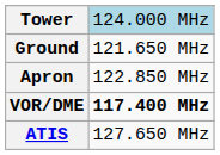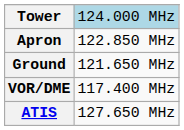rows swapped: Ground <-> Apron
VOR/DME | column 2: bold -> normal
